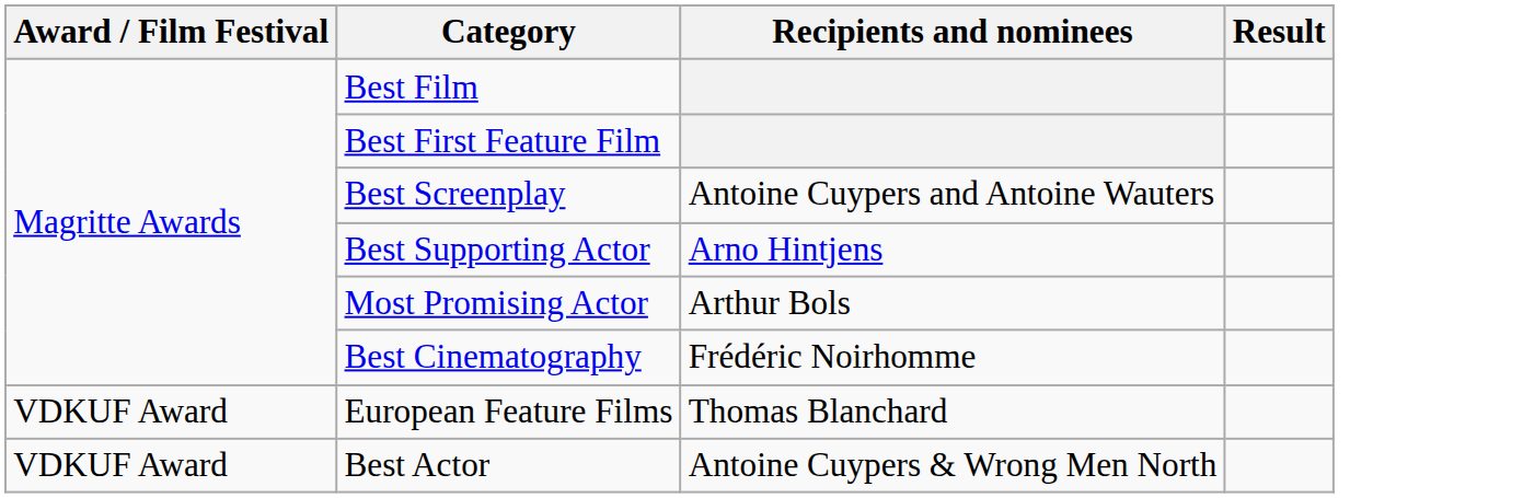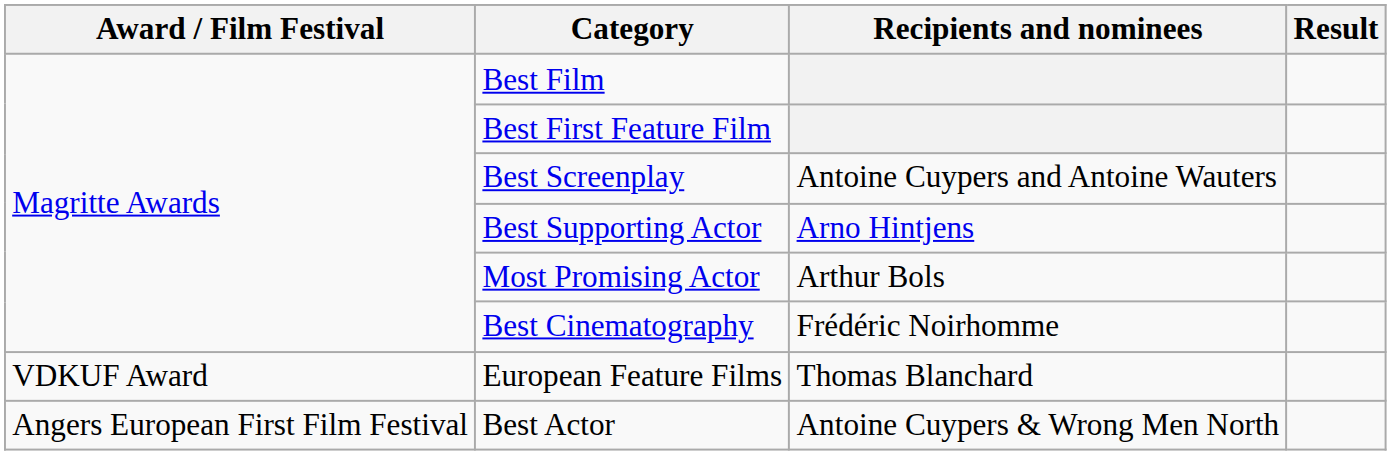Best Actor | Award / Film Festival: VDKUF Award -> Angers European First Film Festival
